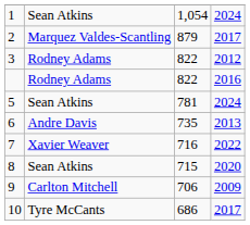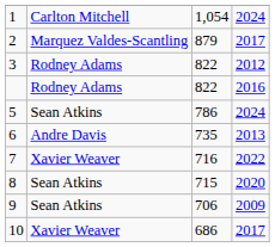1 | column 2: Sean Atkins -> Carlton Mitchell
5 | column 3: 781 -> 786
9 | column 2: Carlton Mitchell -> Sean Atkins
10 | column 2: Tyre McCants -> Xavier Weaver
